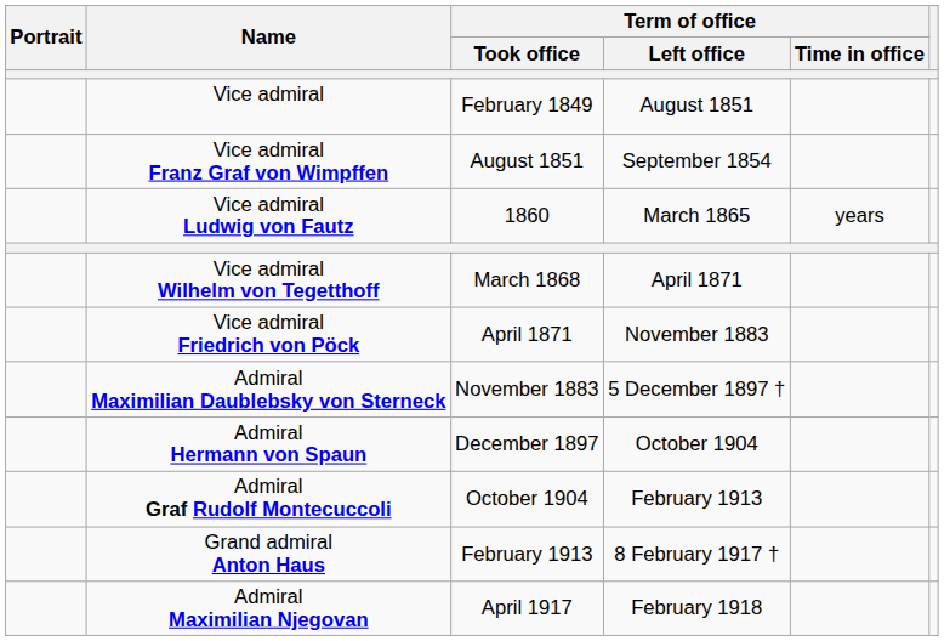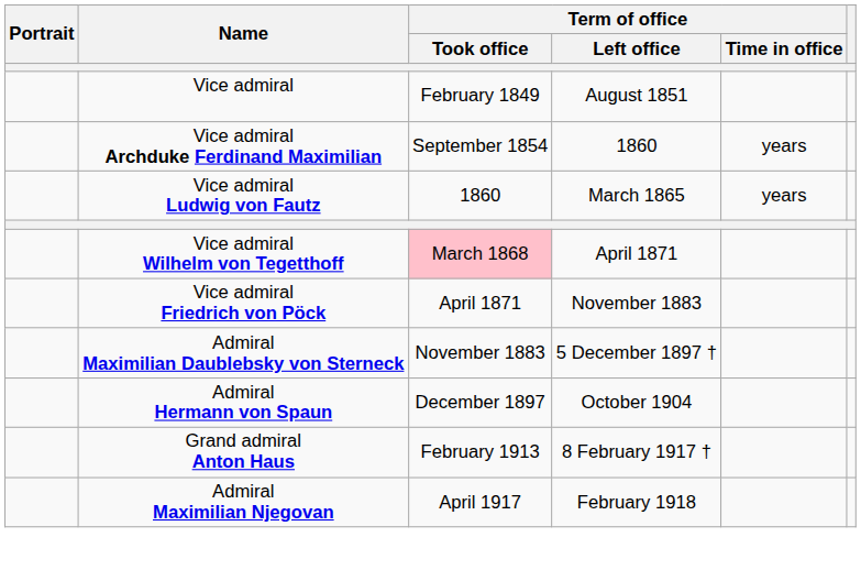- row: Vice admiral Franz Graf von Wimpffen | August 1851 | September 1854
+ row: Vice admiral Archduke Ferdinand Maximilian | September 1854 | 1860 | years
Vice admiral Wilhelm von Tegetthoff | Term of office / Took office: no background -> pink background
- row: Admiral Graf Rudolf Montecuccoli | October 1904 | February 1913
